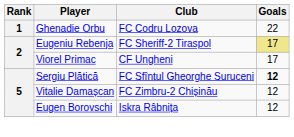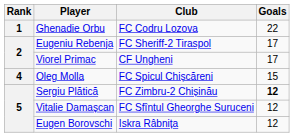Eugeniu Rebenja | Goals: khaki background -> no background
+ row: 4 | Oleg Molla | FC Spicul Chișcăreni | 15
Sergiu Plătică | Club: FC Sfîntul Gheorghe Suruceni -> FC Zimbru-2 Chișinău
Vitalie Damașcan | Club: FC Zimbru-2 Chișinău -> FC Sfîntul Gheorghe Suruceni
